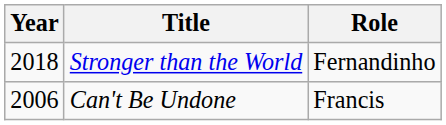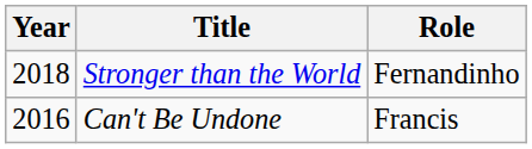Can't Be Undone | Year: 2006 -> 2016
